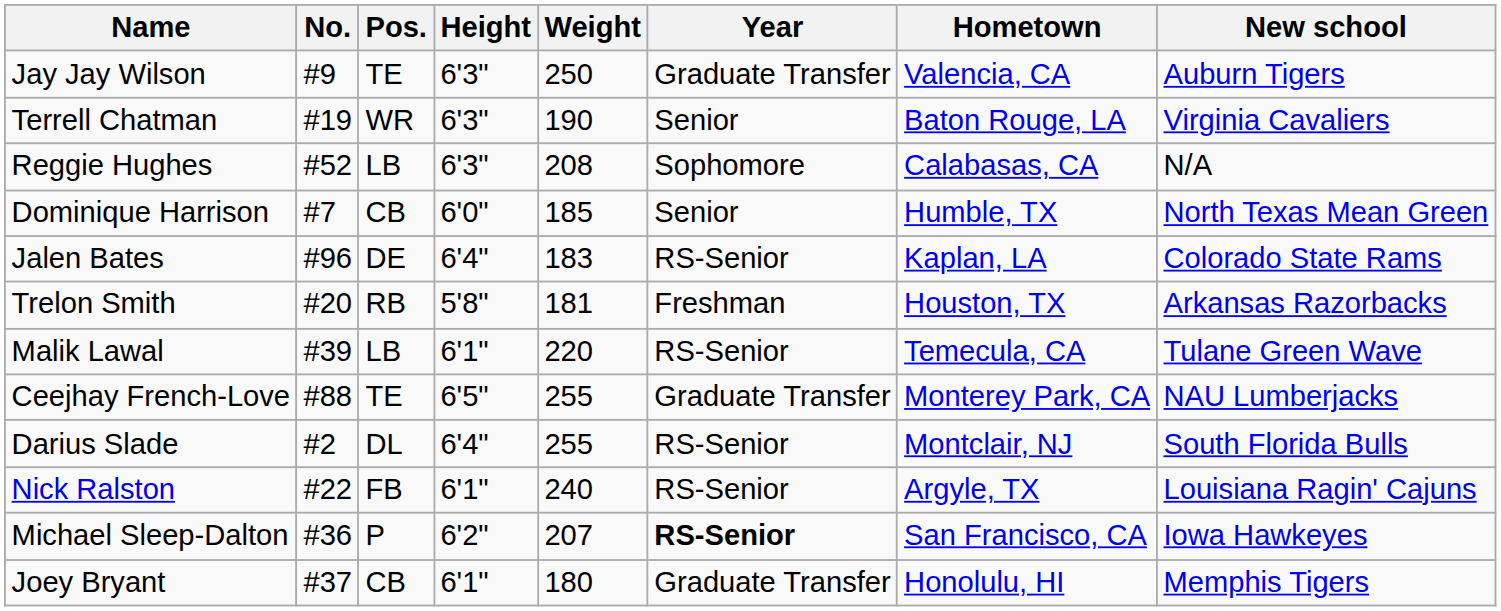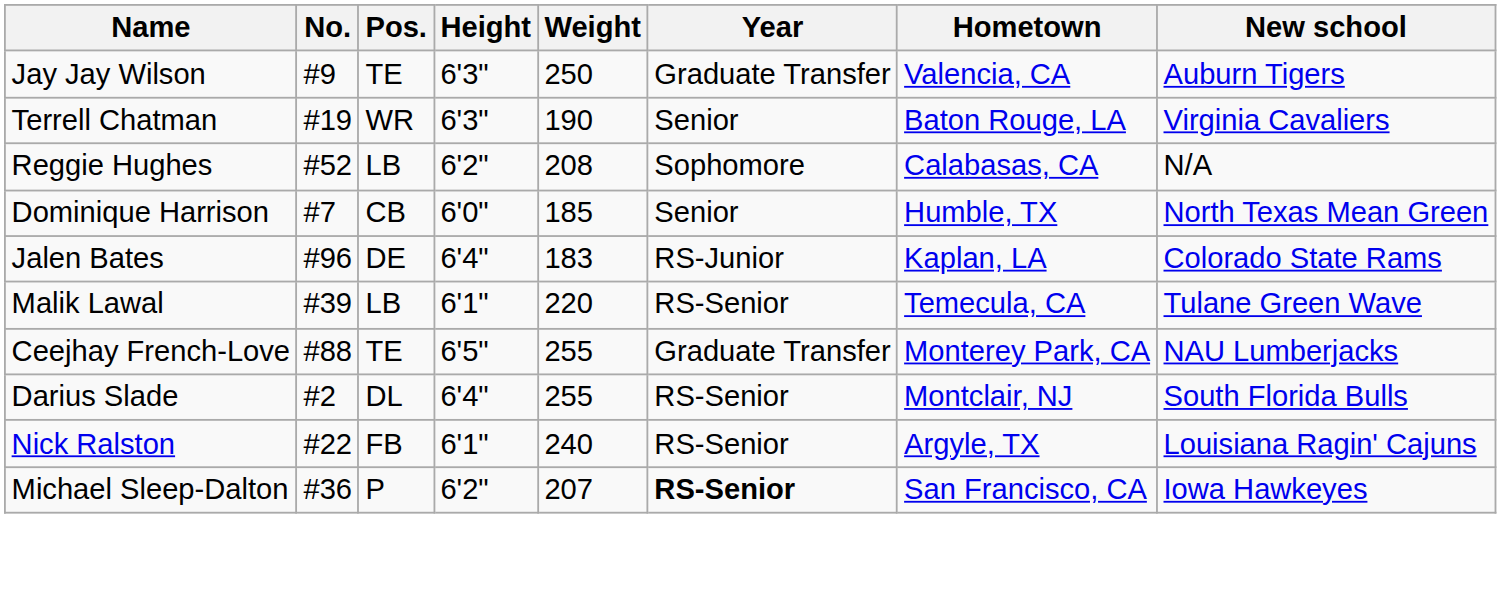Reggie Hughes | Height: 6'3" -> 6'2"
Jalen Bates | Year: RS-Senior -> RS-Junior
- row: Trelon Smith | #20 | RB | 5'8" | 181 | Freshman | Houston, TX | Arkansas Razorbacks
- row: Joey Bryant | #37 | CB | 6'1" | 180 | Graduate Transfer | Honolulu, HI | Memphis Tigers
